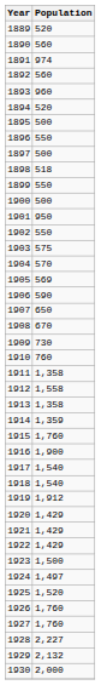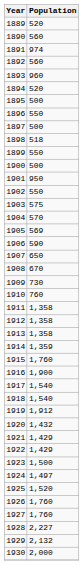1912 | Population: 1,558 -> 1,358
1920 | Population: 1,429 -> 1,432
